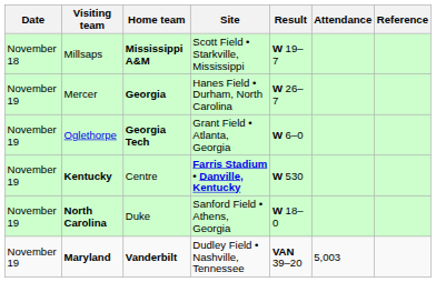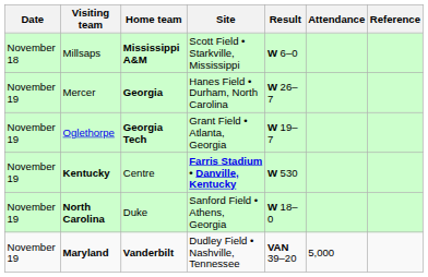Millsaps | Result: W 19–7 -> W 6–0
Oglethorpe | Result: W 6–0 -> W 19–7
Maryland | Attendance: 5,003 -> 5,000
